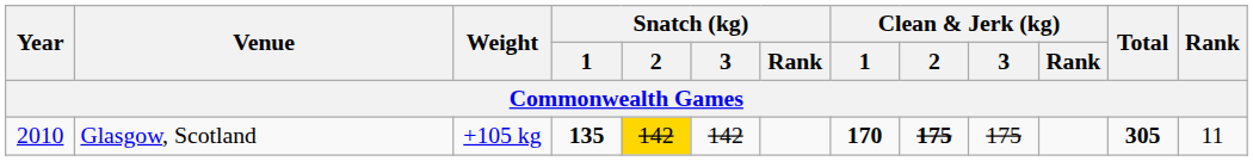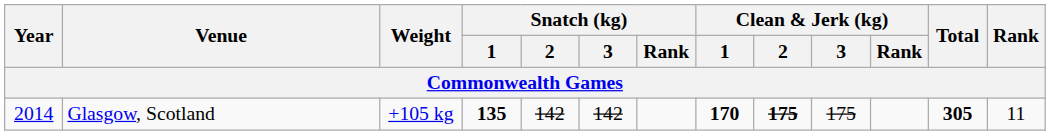Glasgow, Scotland | Year: 2010 -> 2014
Glasgow, Scotland | Snatch (kg) / 2: gold background -> no background
